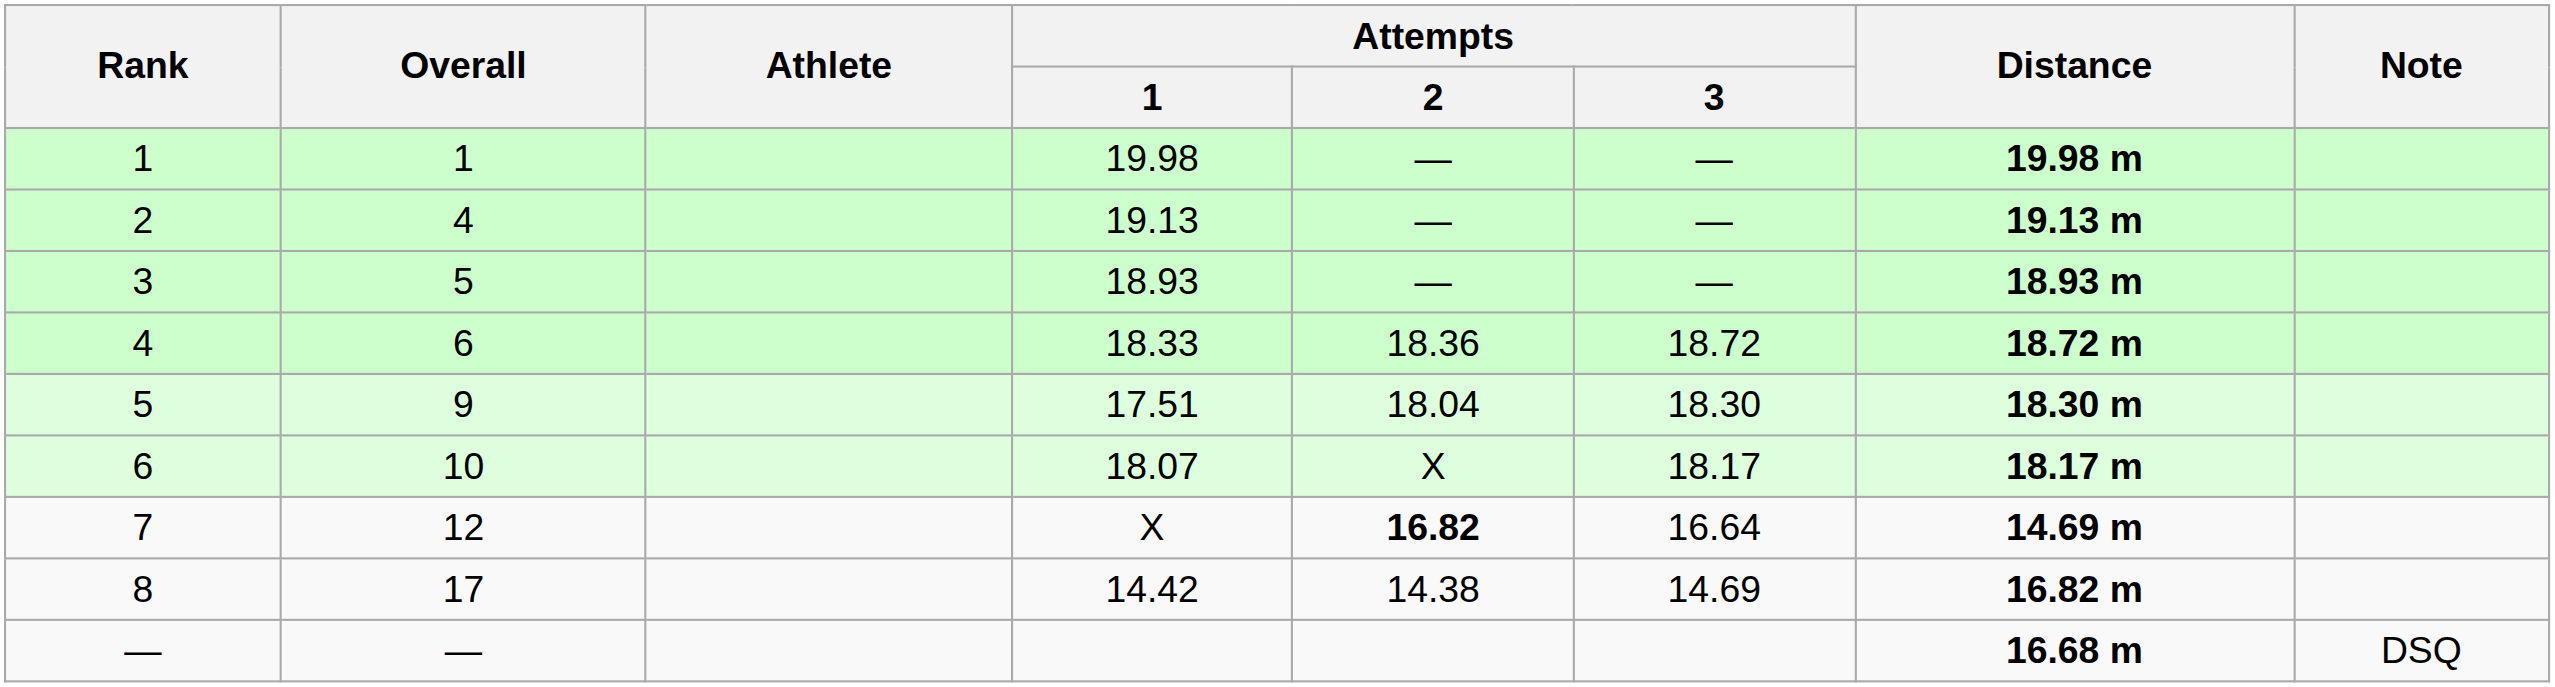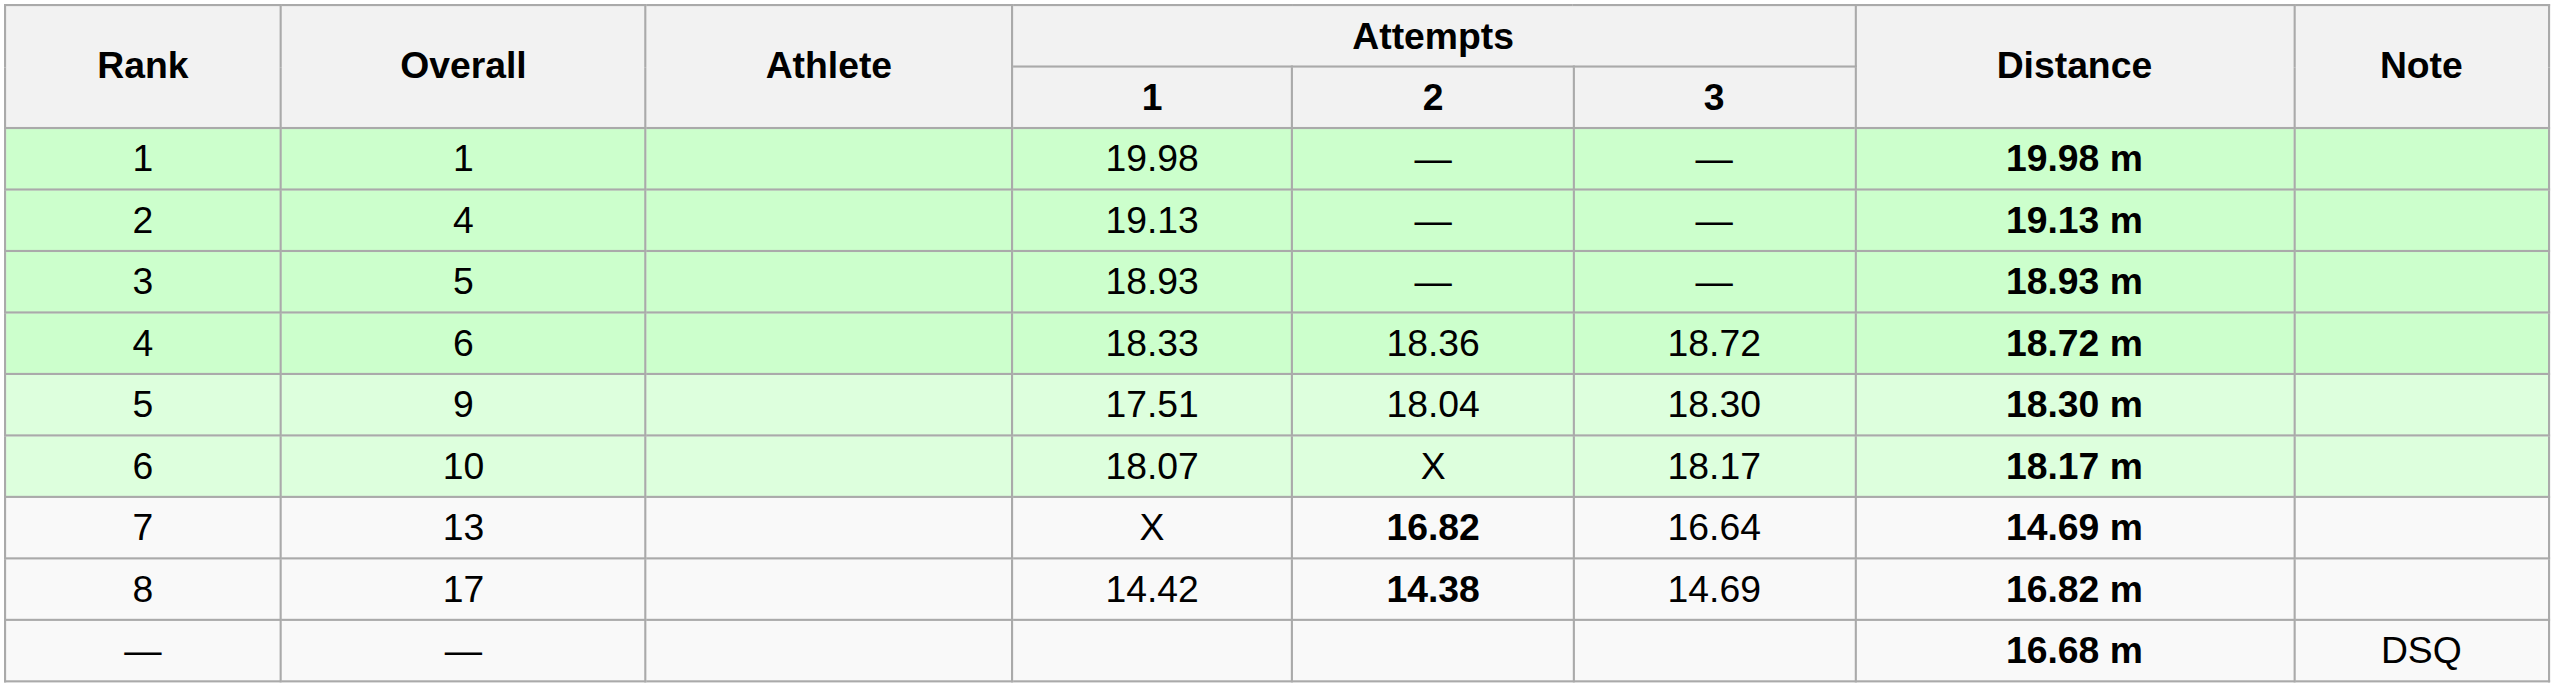7 | Overall: 12 -> 13
8 | Attempts / 2: normal -> bold
